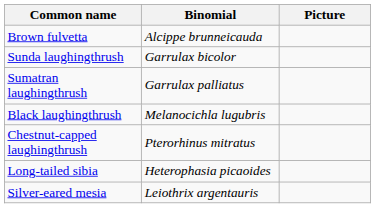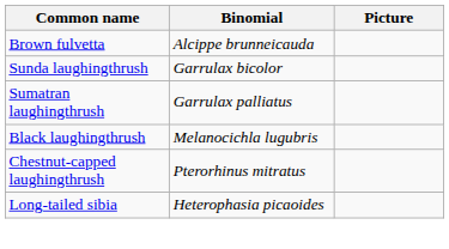- row: Silver-eared mesia | Leiothrix argentauris
